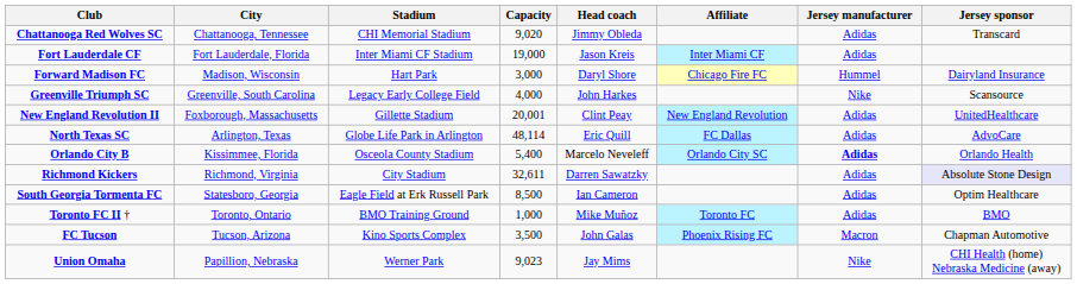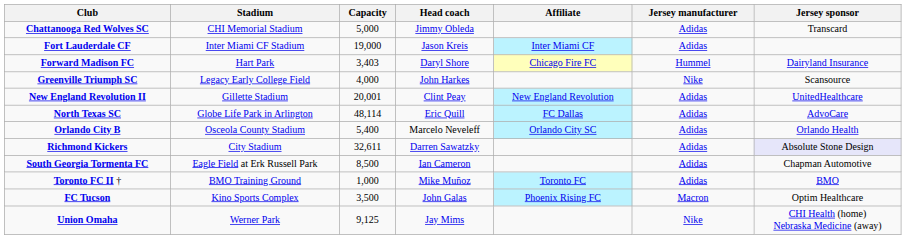- column: City | Chattanooga, Tennessee | Fort Lauderdale, Florida | Madison, Wisconsin | Greenville, South Carolina | Foxborough, Massachusetts | Arlington, Texas | Kissimmee, Florida | Richmond, Virginia | Statesboro, Georgia | Toronto, Ontario | Tucson, Arizona | Papillion, Nebraska
Chattanooga Red Wolves SC | Capacity: 9,020 -> 5,000
Forward Madison FC | Capacity: 3,000 -> 3,403
Orlando City B | Jersey manufacturer: bold -> normal
South Georgia Tormenta FC | Jersey sponsor: Optim Healthcare -> Chapman Automotive
FC Tucson | Jersey sponsor: Chapman Automotive -> Optim Healthcare
Union Omaha | Capacity: 9,023 -> 9,125
